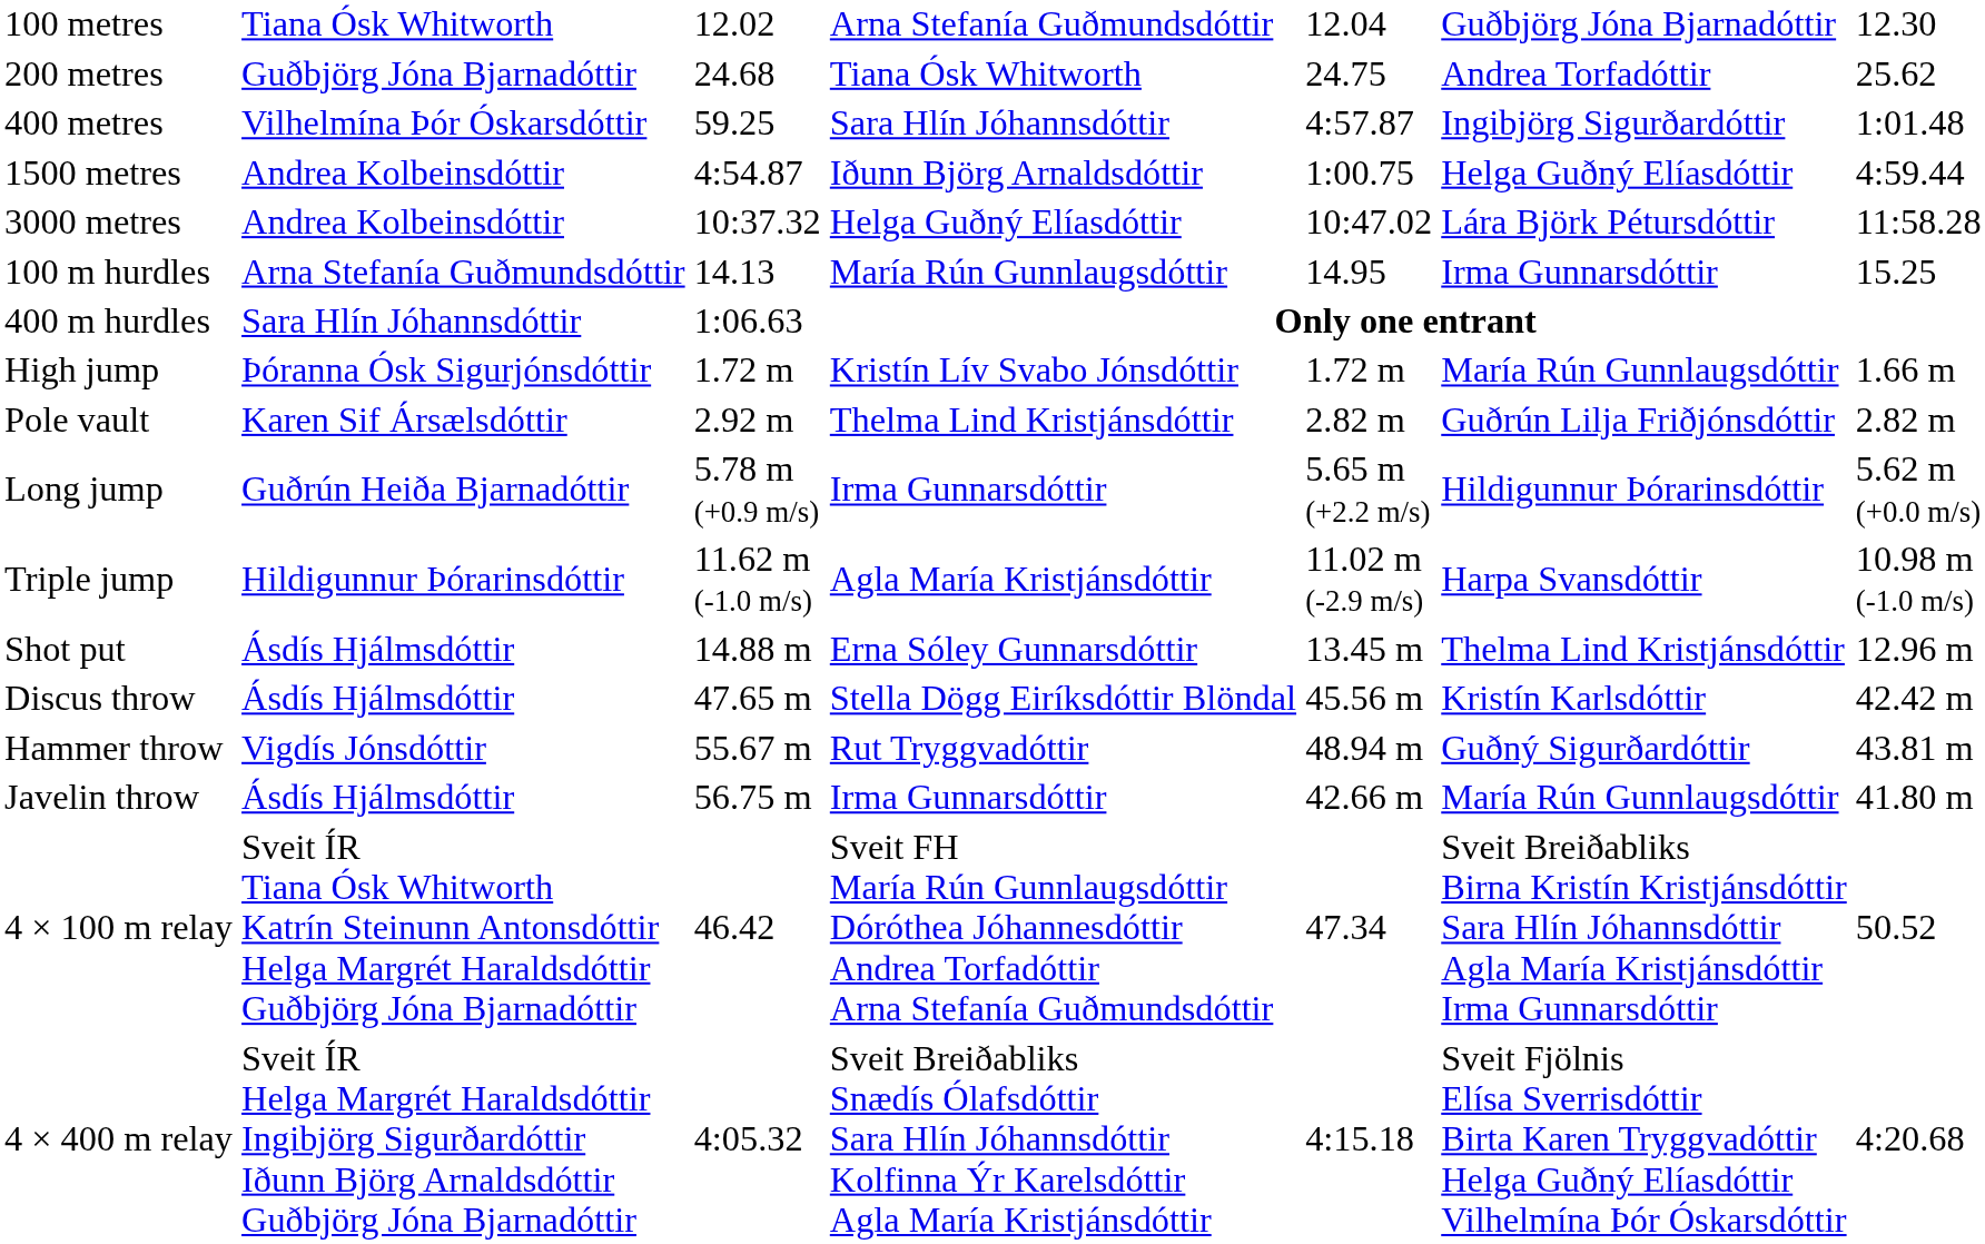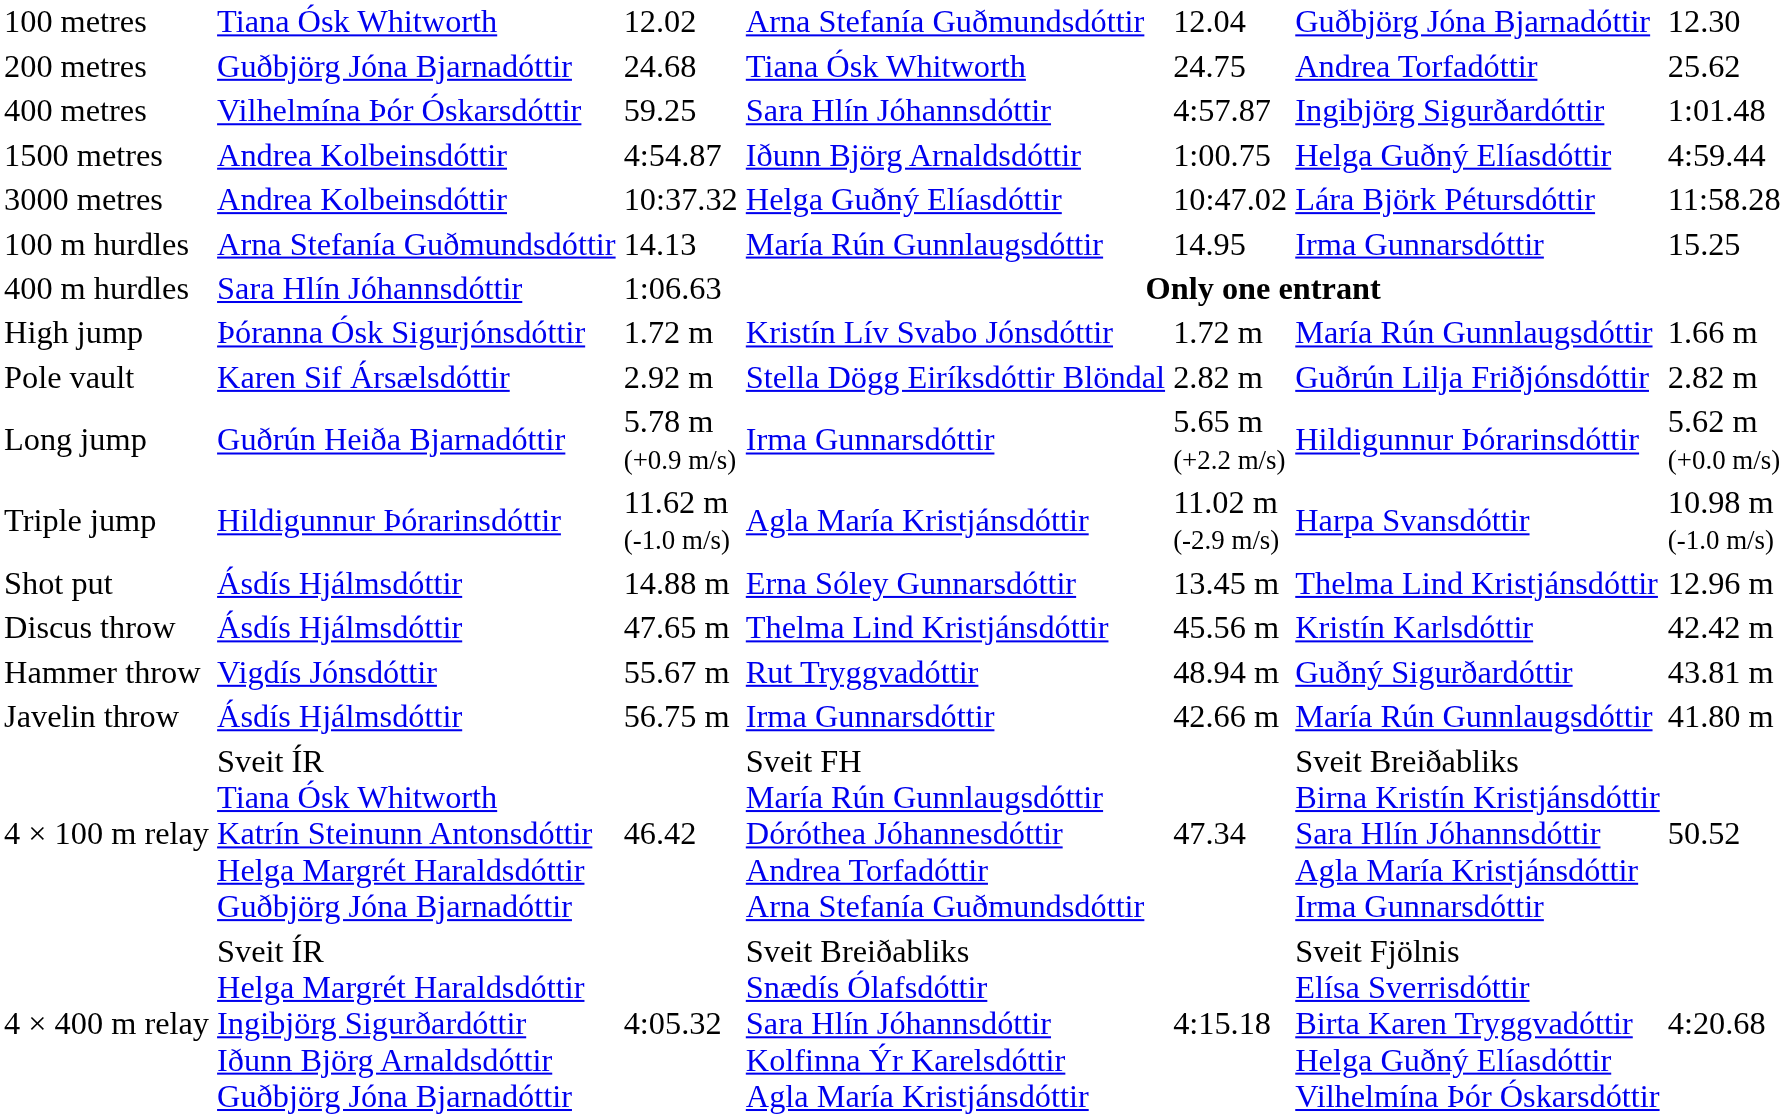Pole vault | column 4: Thelma Lind Kristjánsdóttir -> Stella Dögg Eiríksdóttir Blöndal
Discus throw | column 4: Stella Dögg Eiríksdóttir Blöndal -> Thelma Lind Kristjánsdóttir
